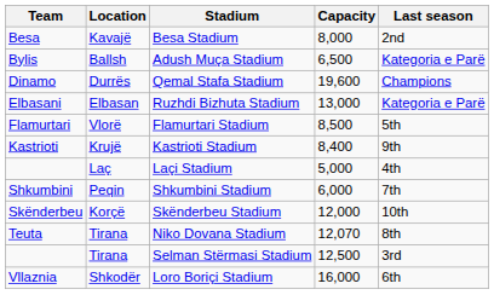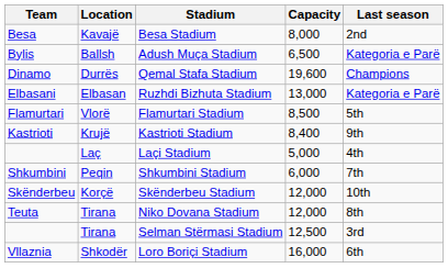Niko Dovana Stadium | Capacity: 12,070 -> 12,000
